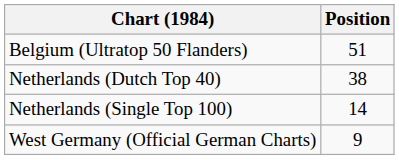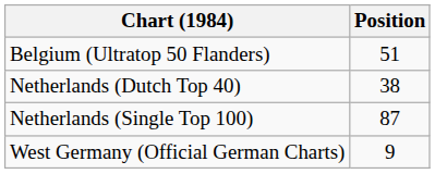Netherlands (Single Top 100) | Position: 14 -> 87
